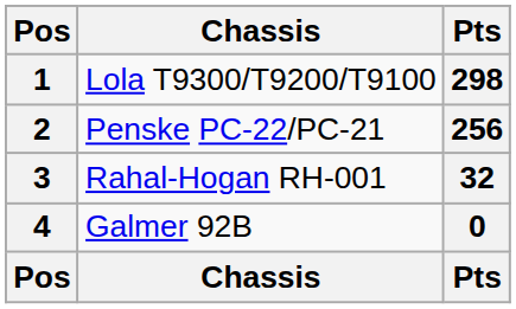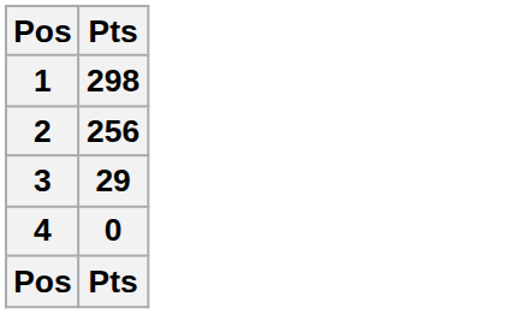- column: Chassis | Lola T9300/T9200/T9100 | Penske PC-22/PC-21 | Rahal-Hogan RH-001 | Galmer 92B | Chassis
3 | Pts: 32 -> 29
